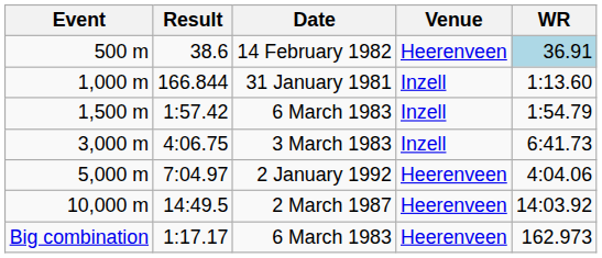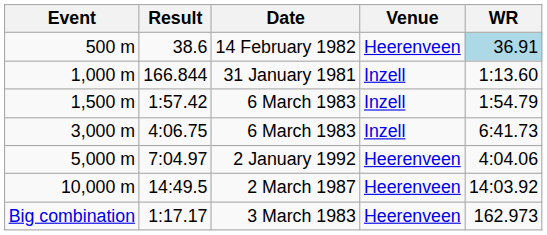3,000 m | Date: 3 March 1983 -> 6 March 1983
Big combination | Date: 6 March 1983 -> 3 March 1983
